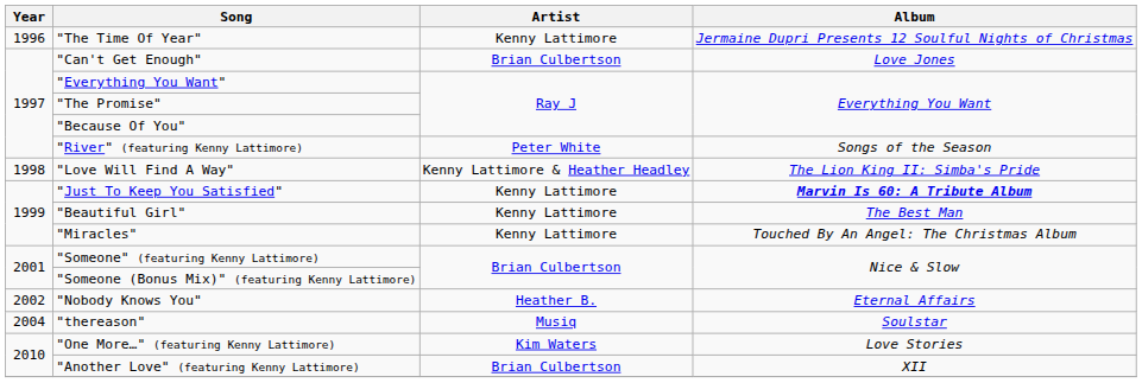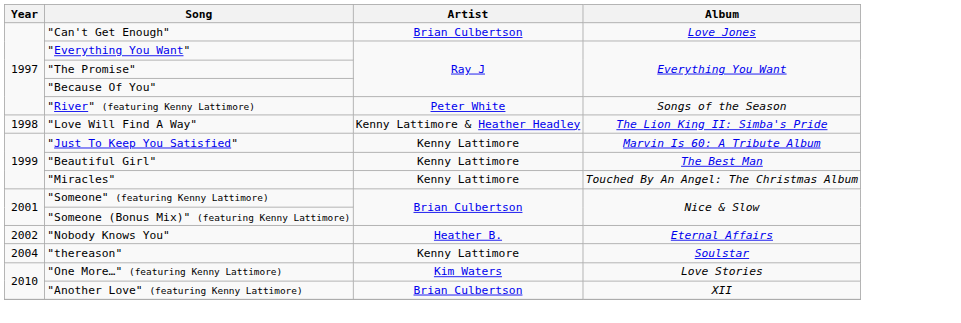- row: 1996 | "The Time Of Year" | Kenny Lattimore | Jermaine Dupri Presents 12 Soulful Nights of Christmas
"Just To Keep You Satisfied" | Album: bold -> normal
"thereason" | Artist: Musiq -> Kenny Lattimore
